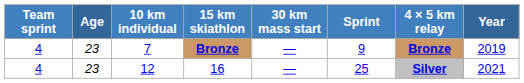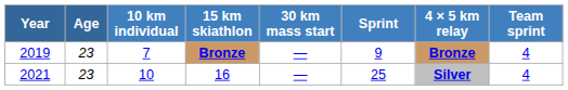columns swapped: Year <-> Team sprint
16 | 10 km individual: 12 -> 10
